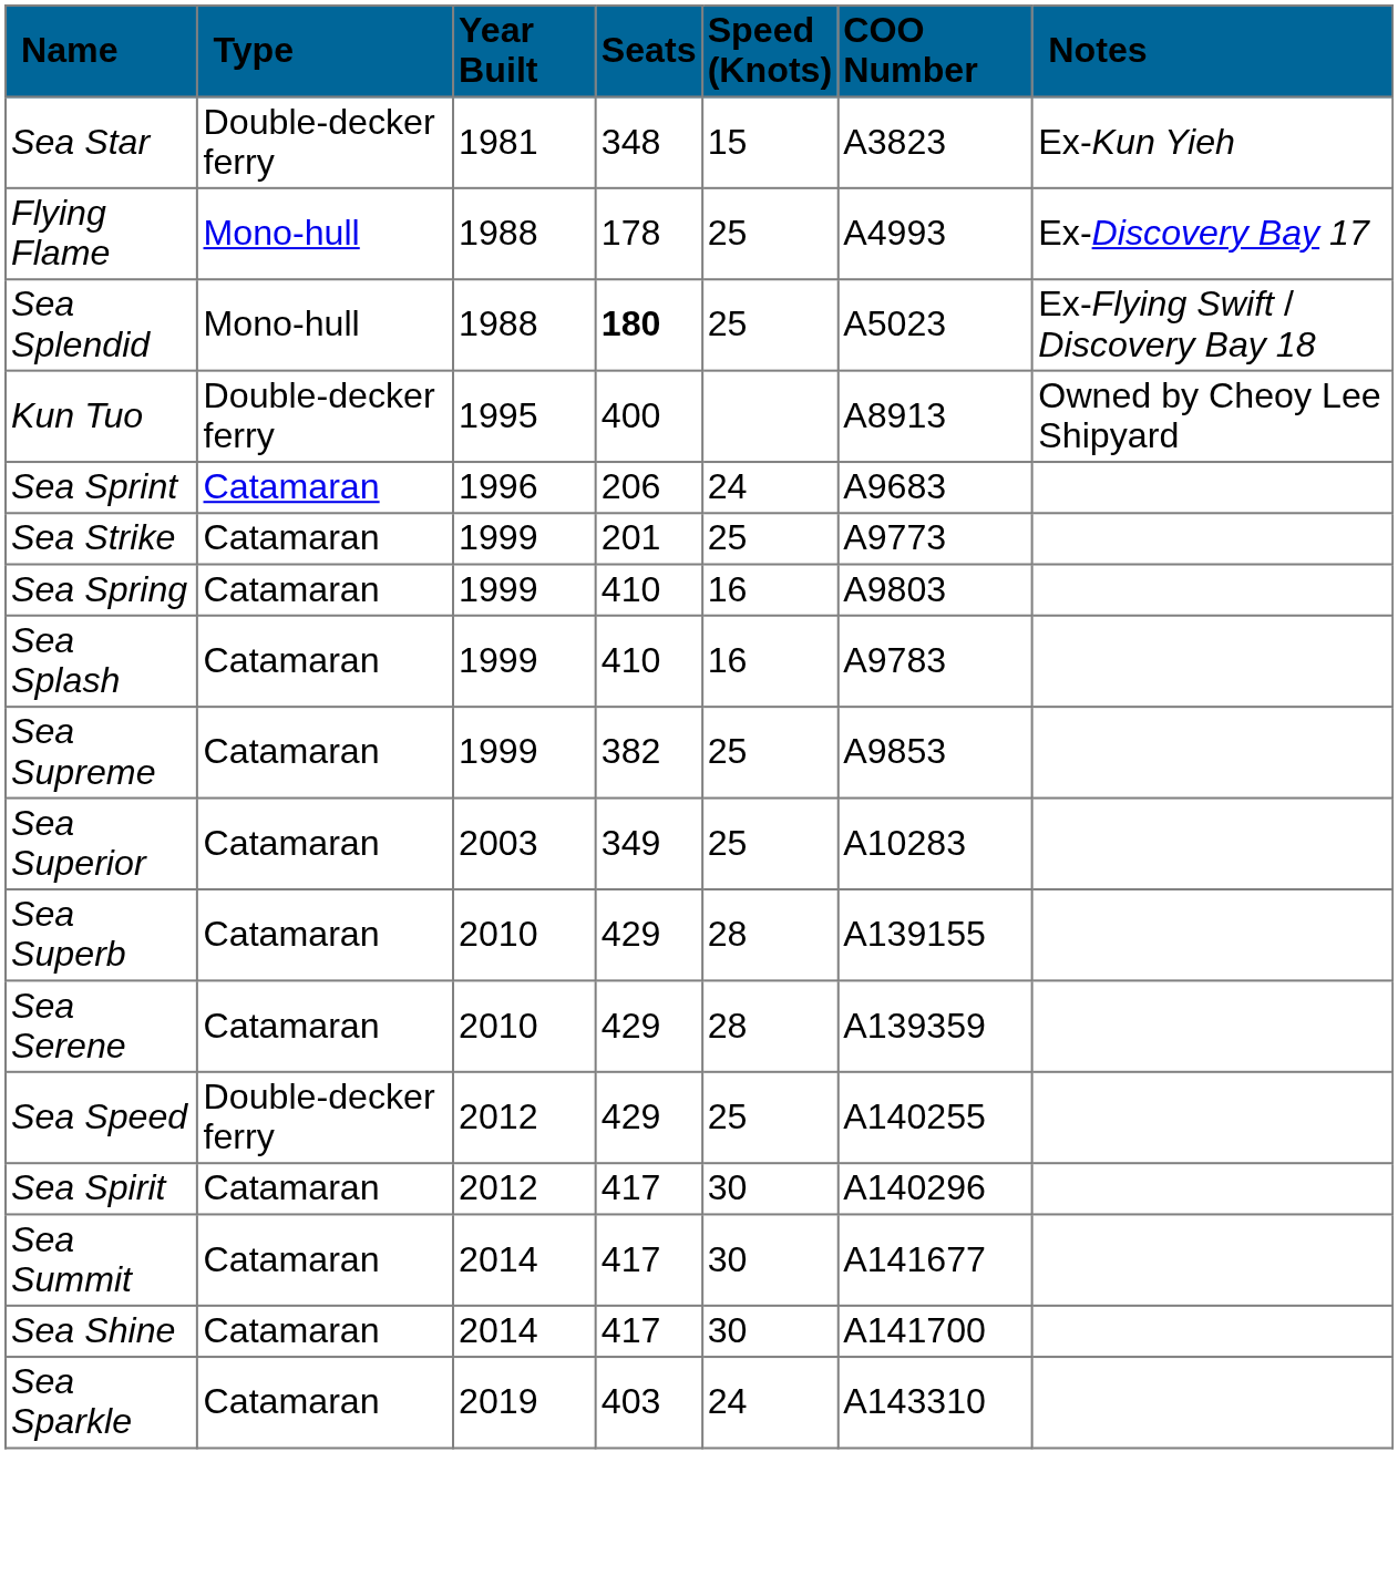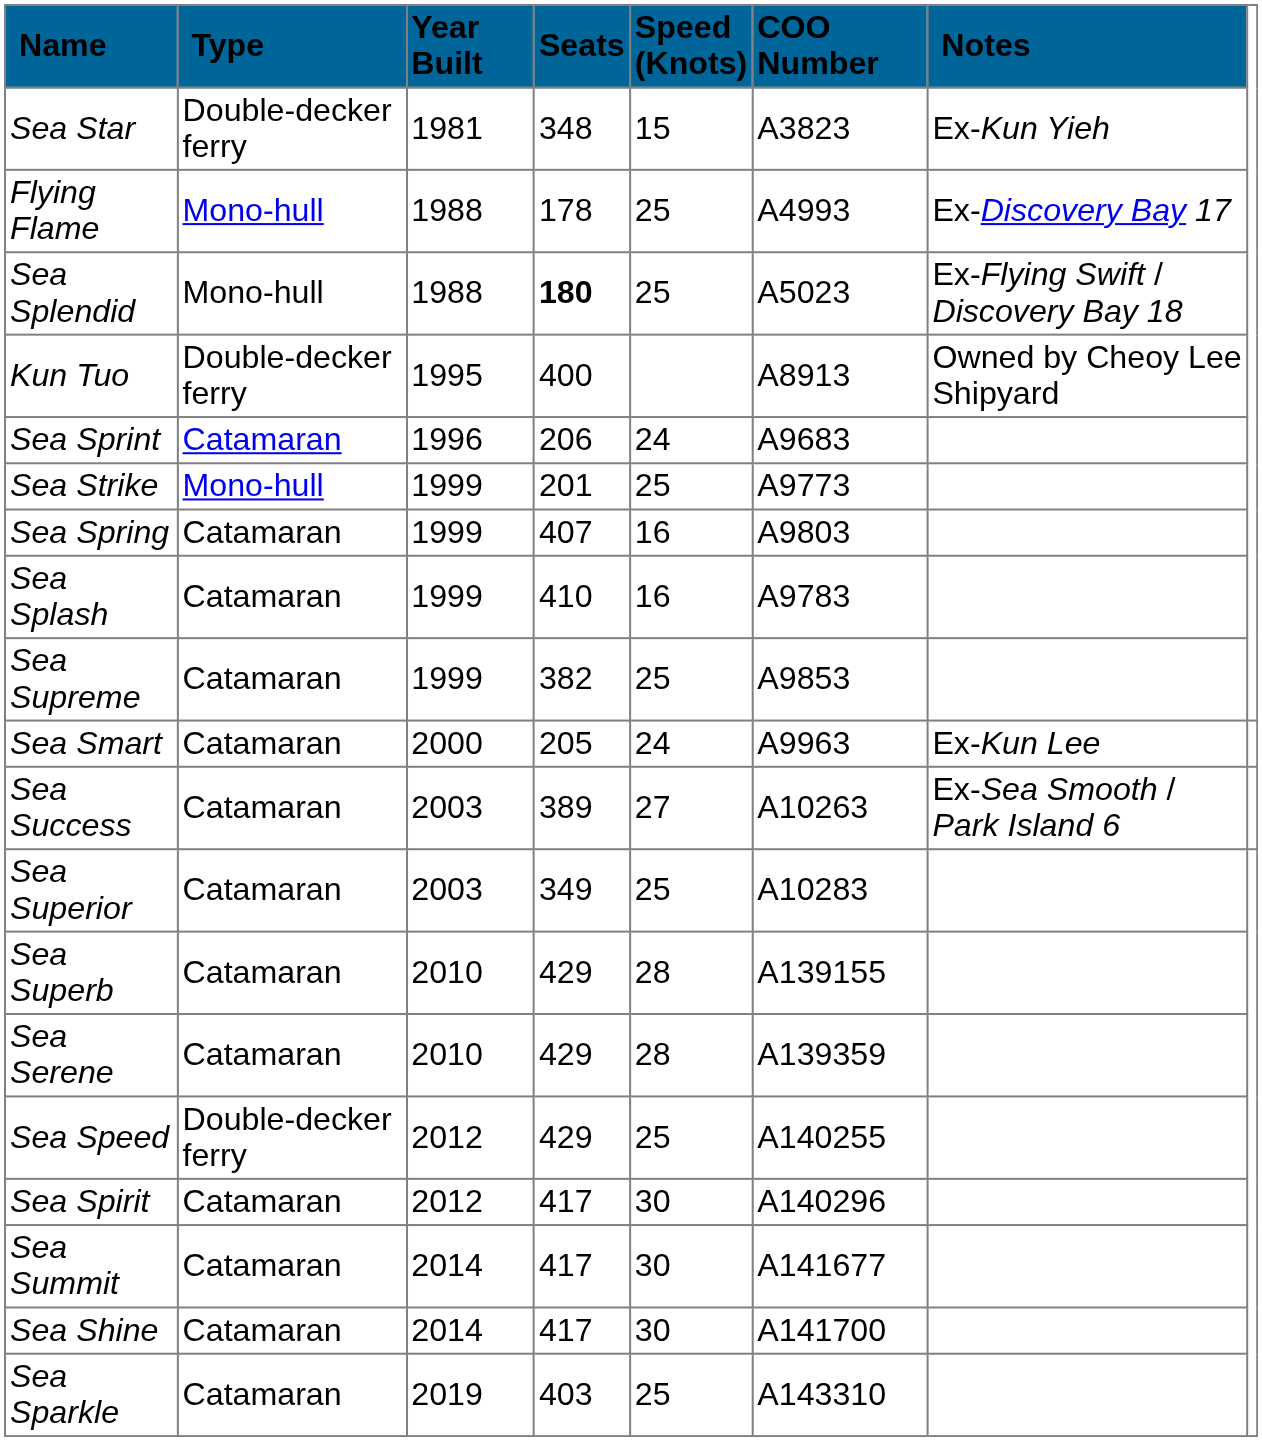Sea Strike | Type: Catamaran -> Mono-hull
Sea Spring | Seats: 410 -> 407
+ row: Sea Smart | Catamaran | 2000 | 205 | 24 | A9963 | Ex-Kun Lee
+ row: Sea Success | Catamaran | 2003 | 389 | 27 | A10263 | Ex-Sea Smooth / Park Island 6
Sea Sparkle | Speed (Knots): 24 -> 25
